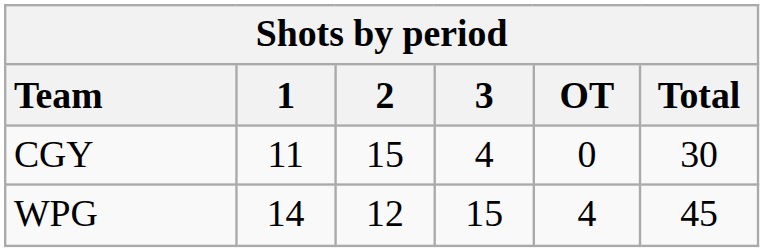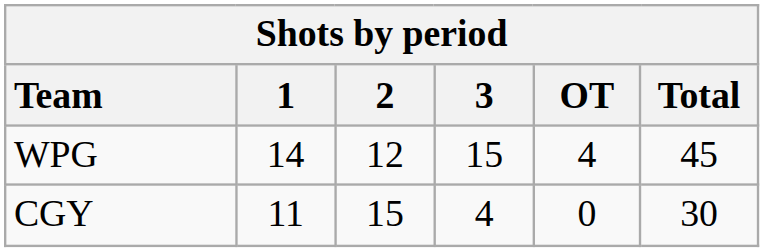rows swapped: CGY <-> WPG
